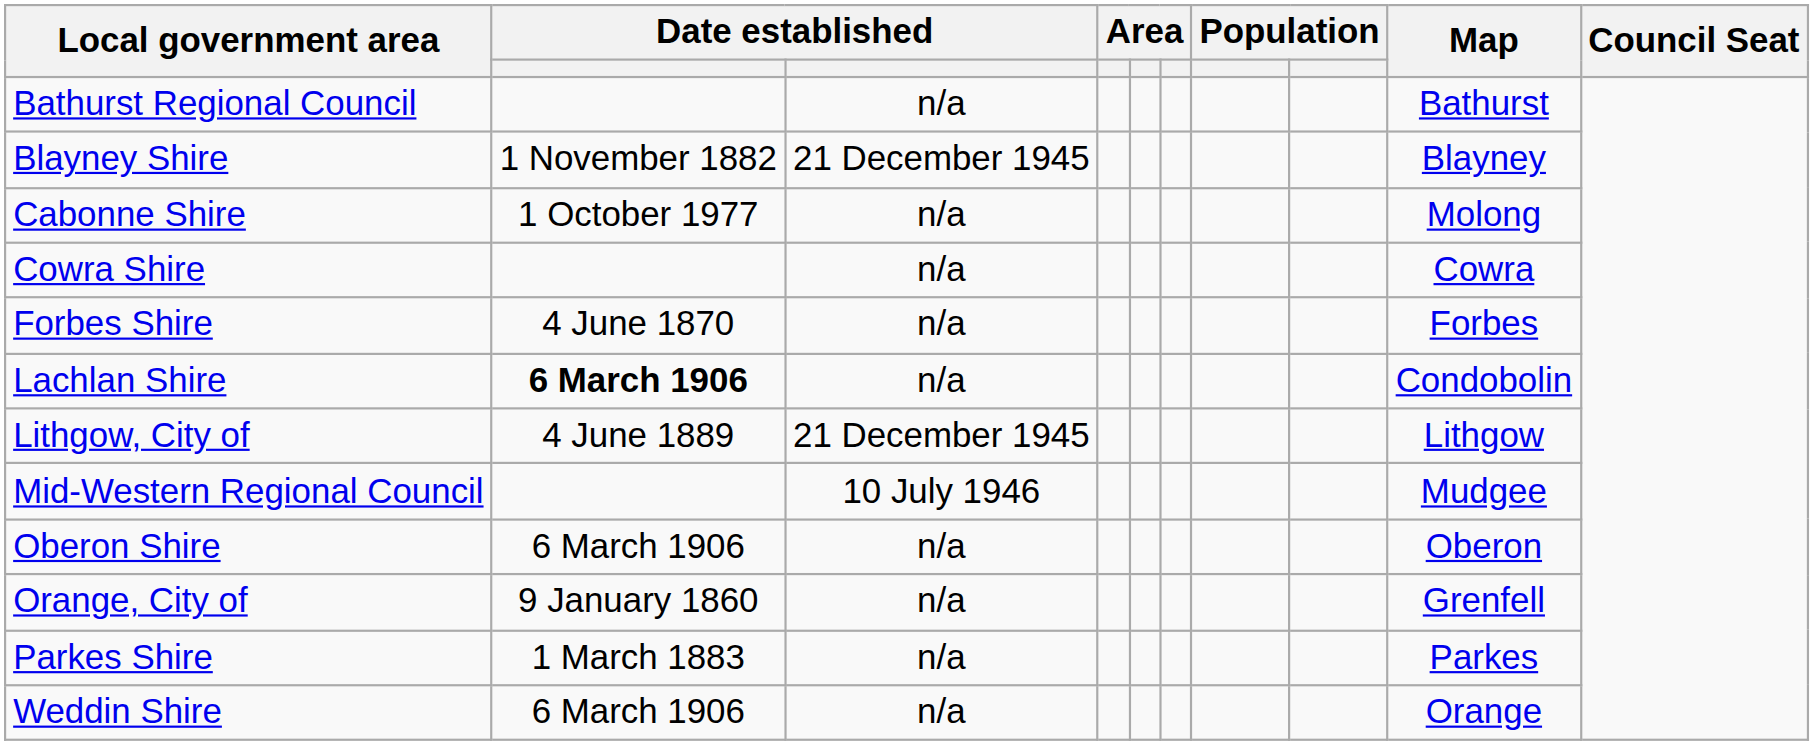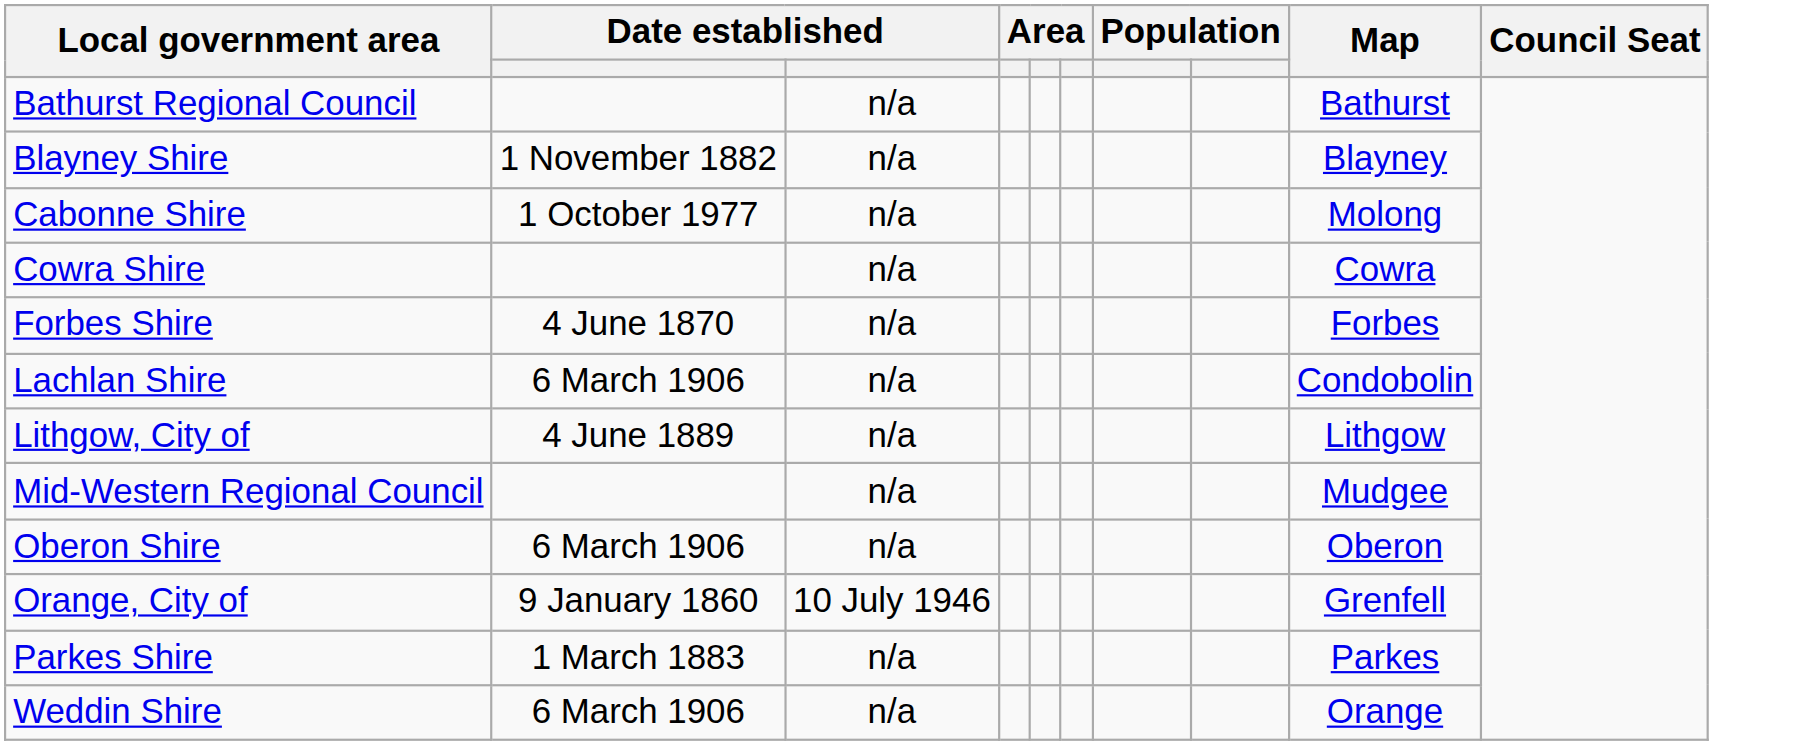Blayney Shire | column 3: 21 December 1945 -> n/a
Lachlan Shire | column 2: bold -> normal
Lithgow, City of | column 3: 21 December 1945 -> n/a
Mid-Western Regional Council | column 3: 10 July 1946 -> n/a
Orange, City of | column 3: n/a -> 10 July 1946
